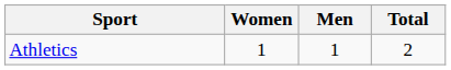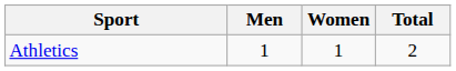columns swapped: Men <-> Women
